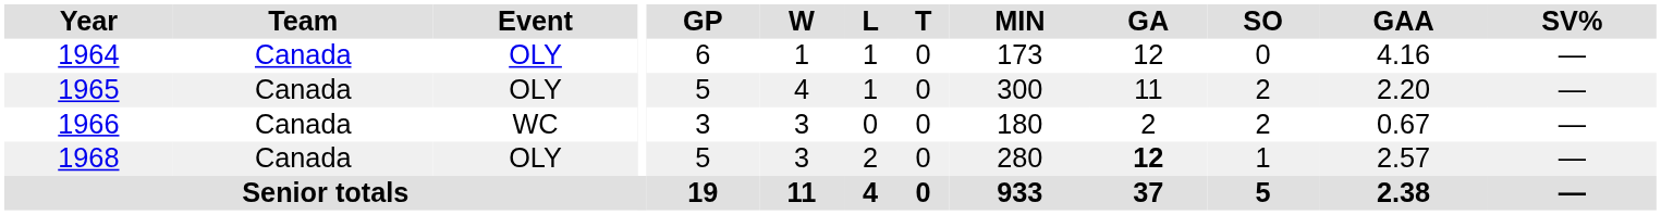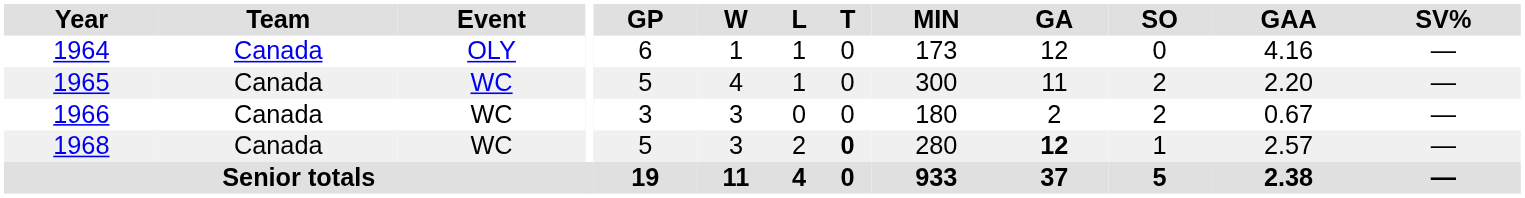1965 | Event: OLY -> WC
1968 | Event: OLY -> WC
1968 | T: normal -> bold
